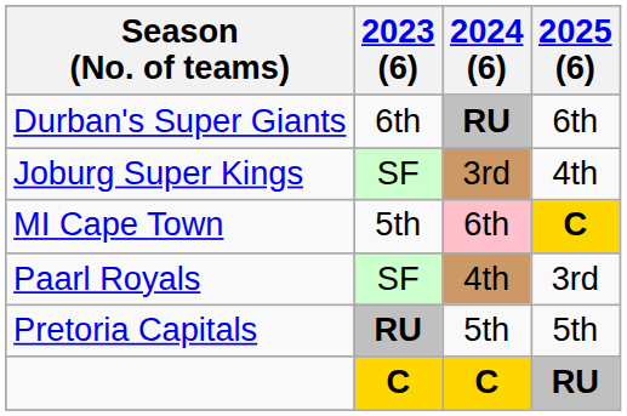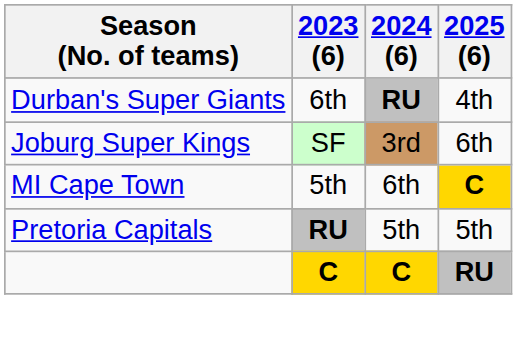Durban's Super Giants | 2025 (6): 6th -> 4th
Joburg Super Kings | 2025 (6): 4th -> 6th
MI Cape Town | 2024 (6): pink background -> no background
- row: Paarl Royals | SF | 4th | 3rd
